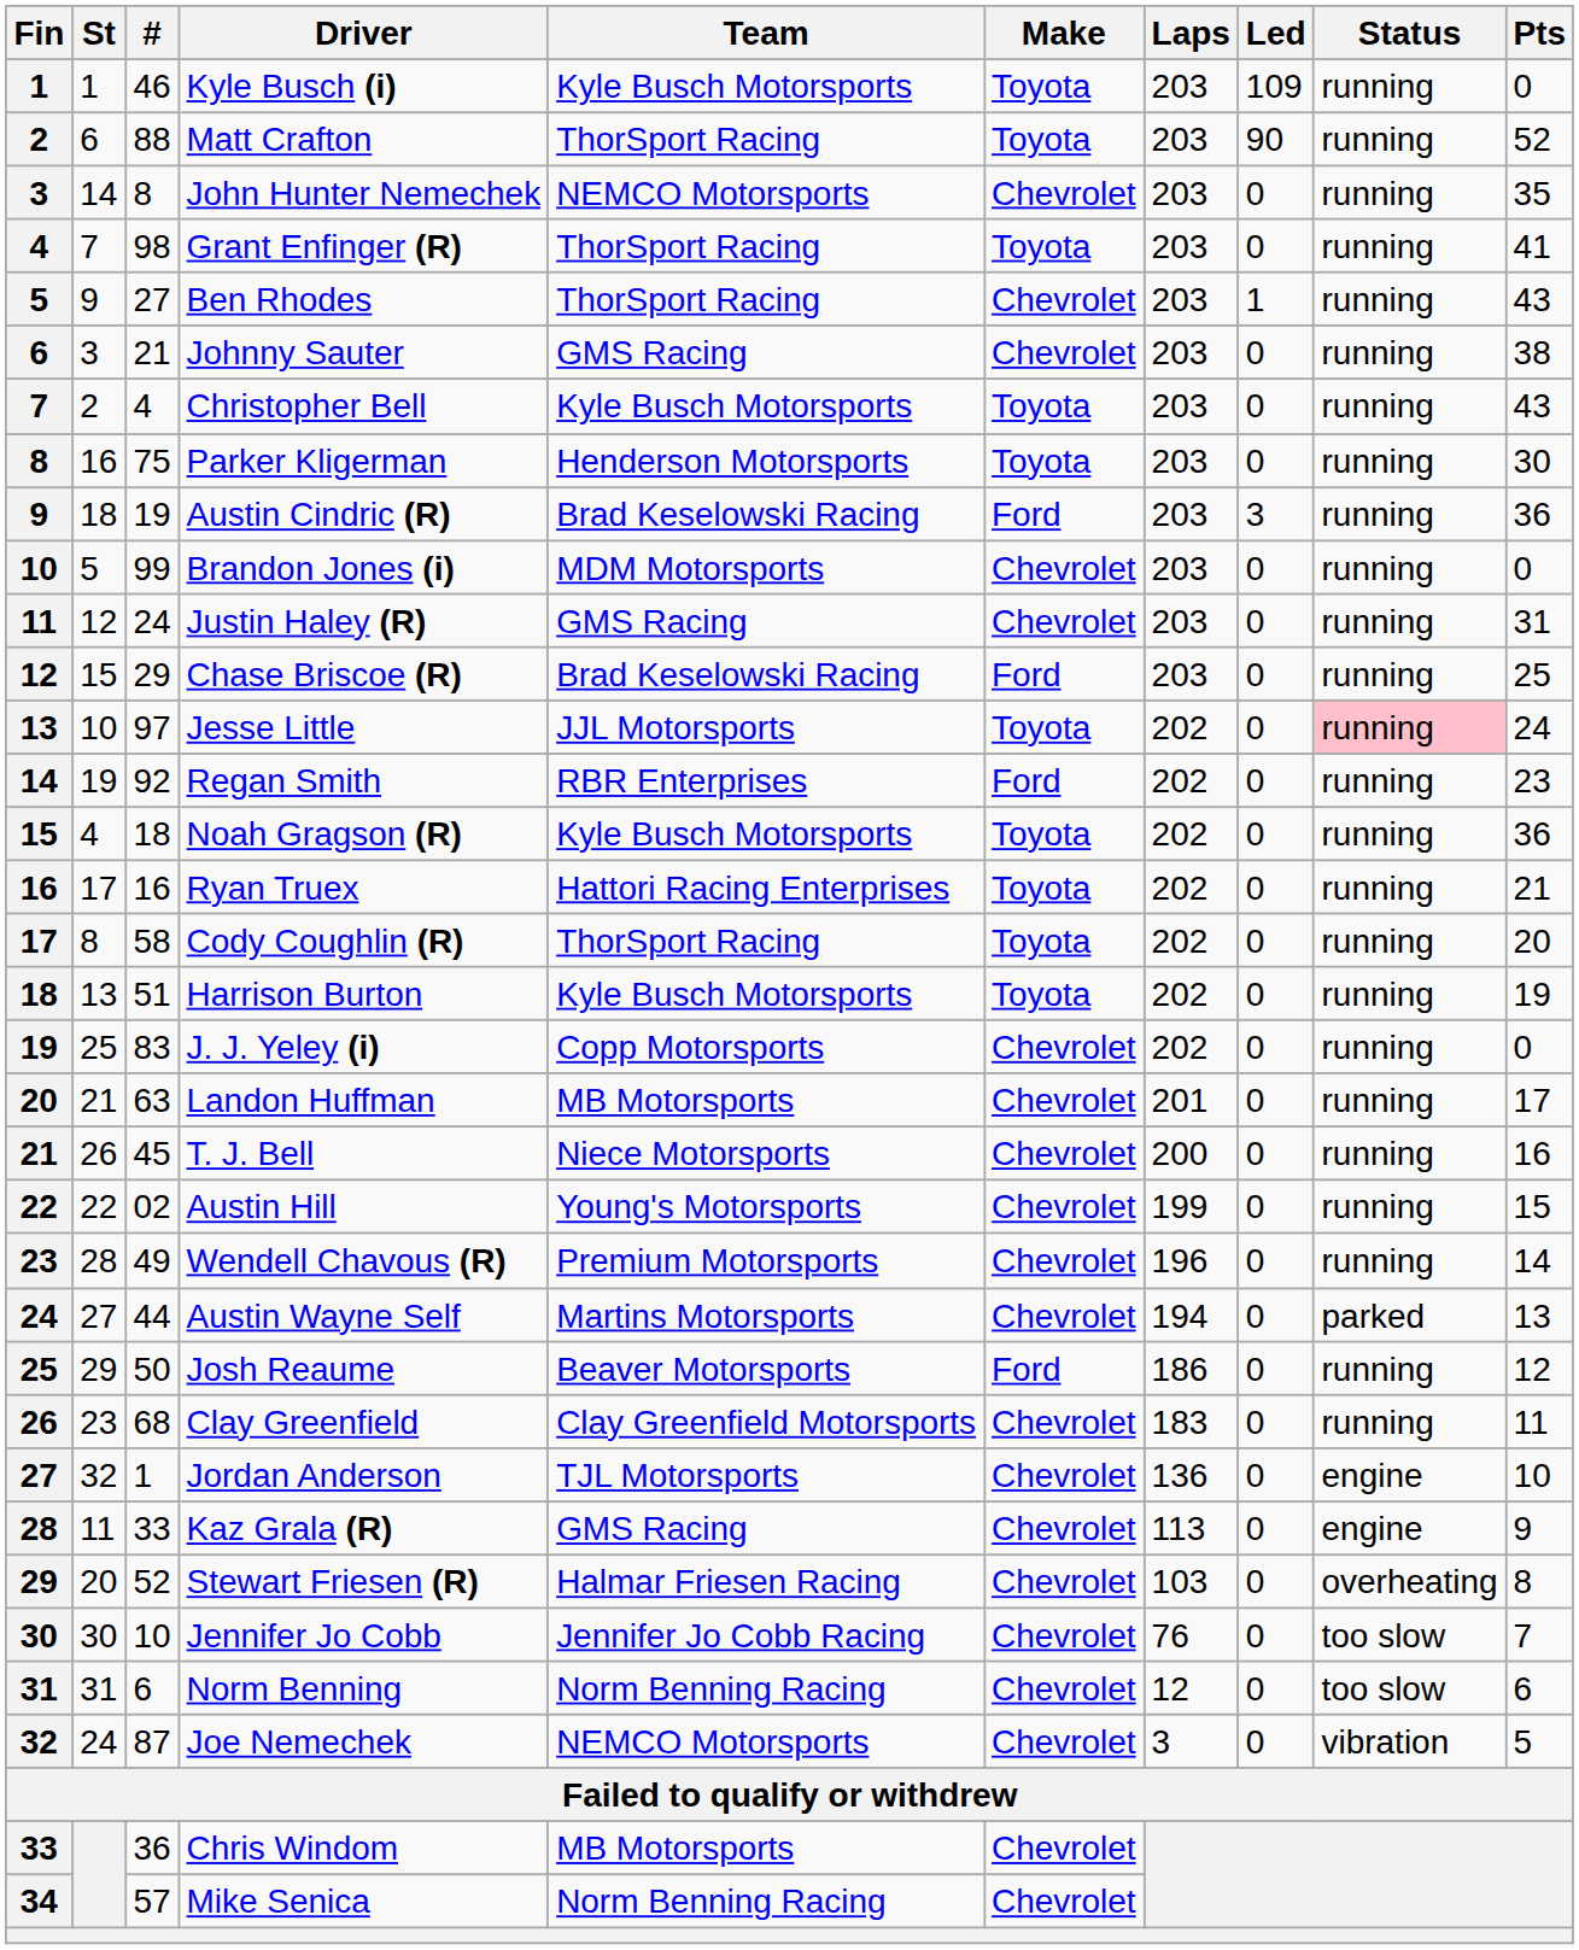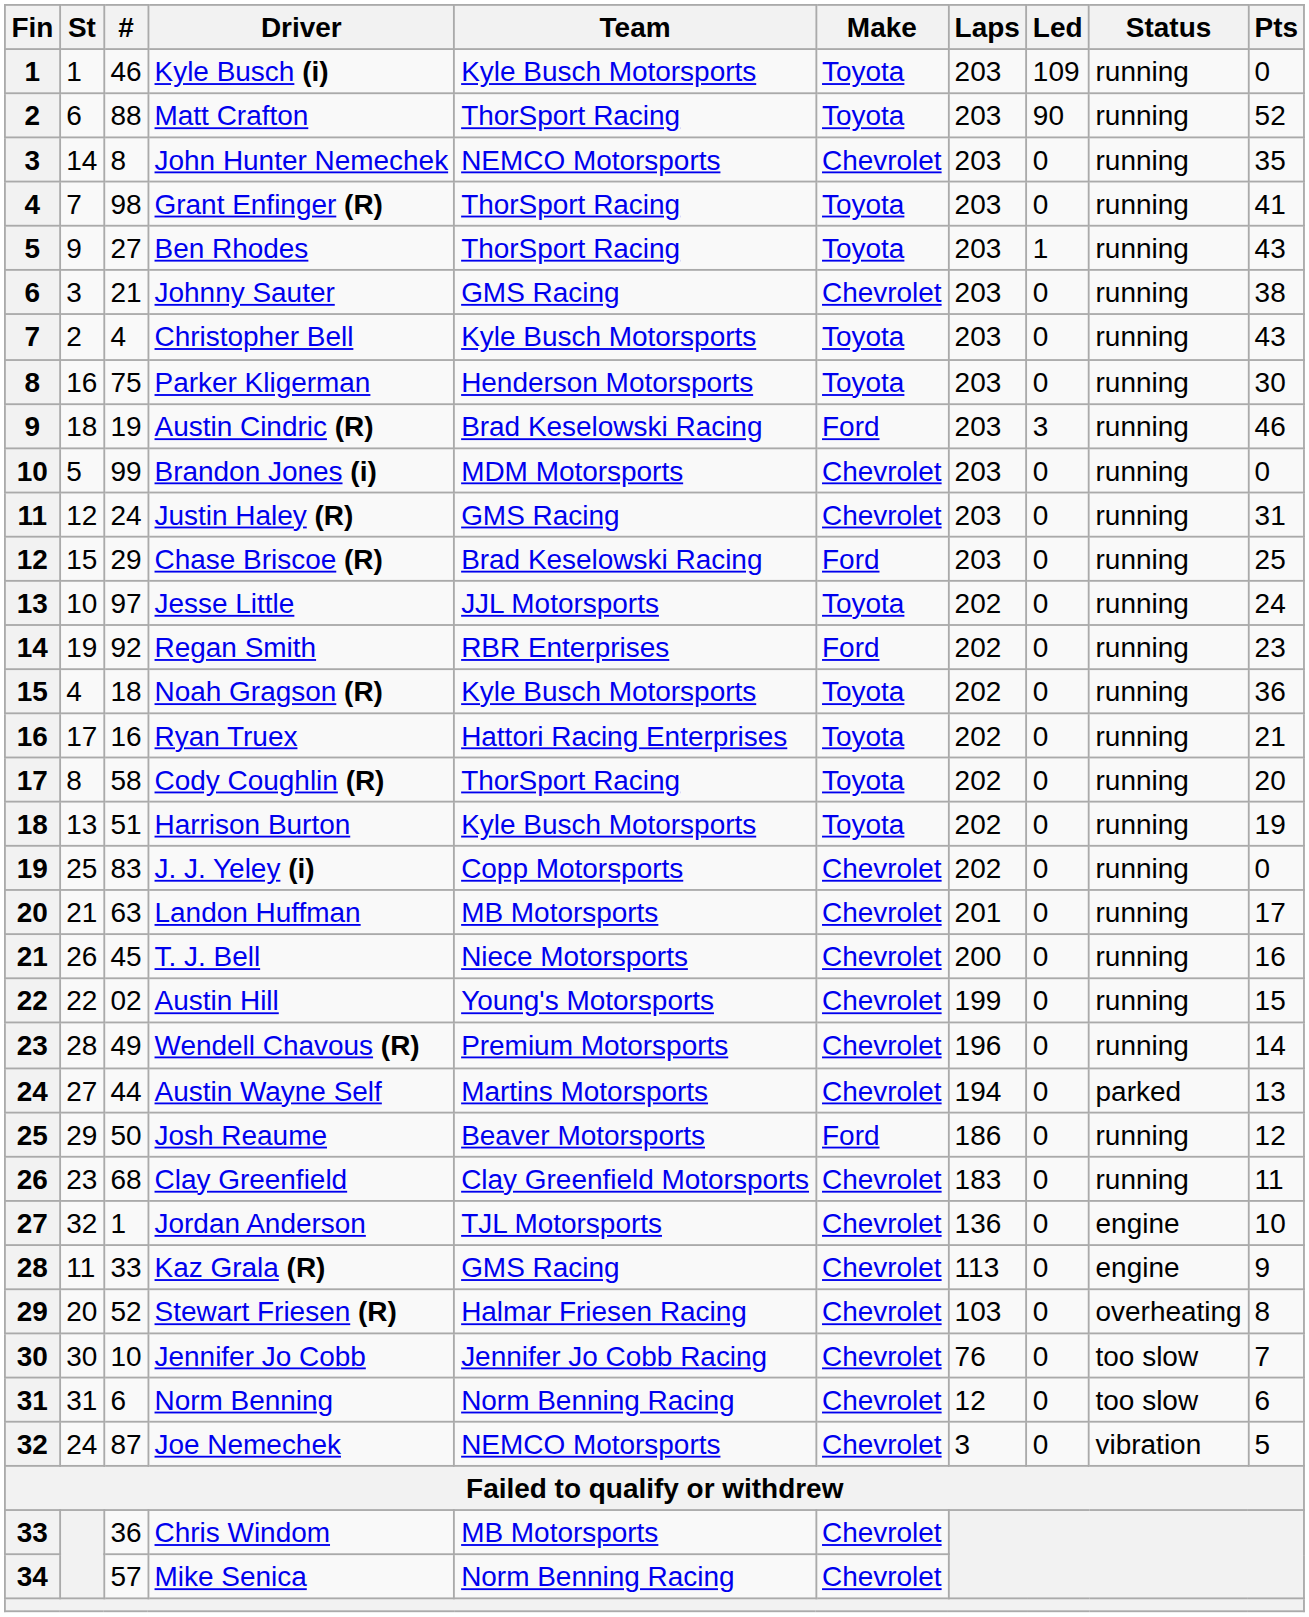Ben Rhodes | Make: Chevrolet -> Toyota
Austin Cindric (R) | Pts: 36 -> 46
Jesse Little | Status: pink background -> no background
